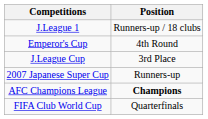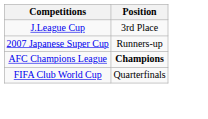- row: J.League 1 | Runners-up / 18 clubs
- row: Emperor's Cup | 4th Round
